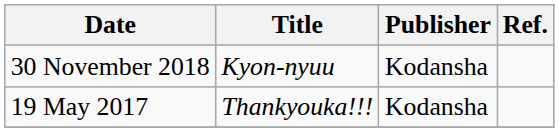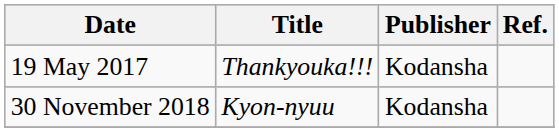rows swapped: 19 May 2017 <-> 30 November 2018
